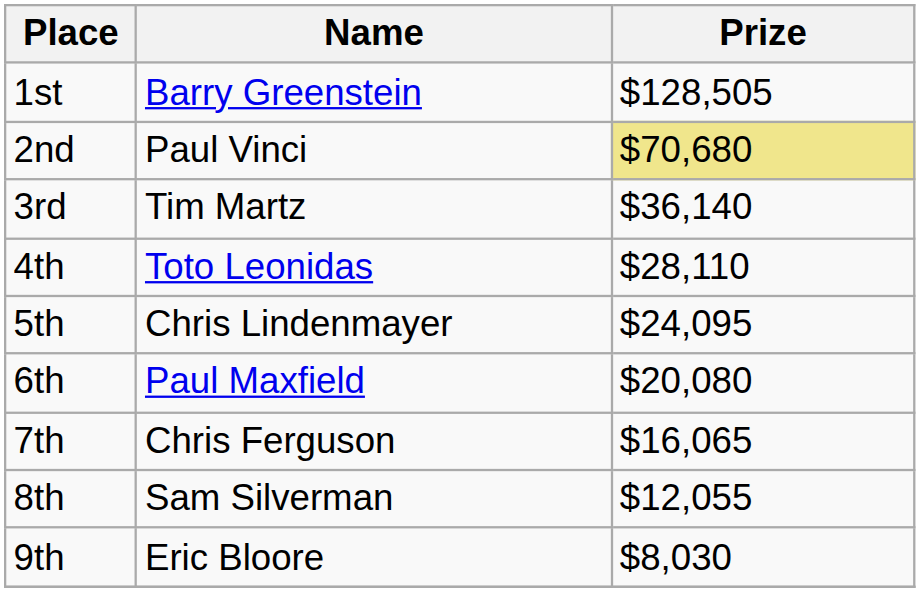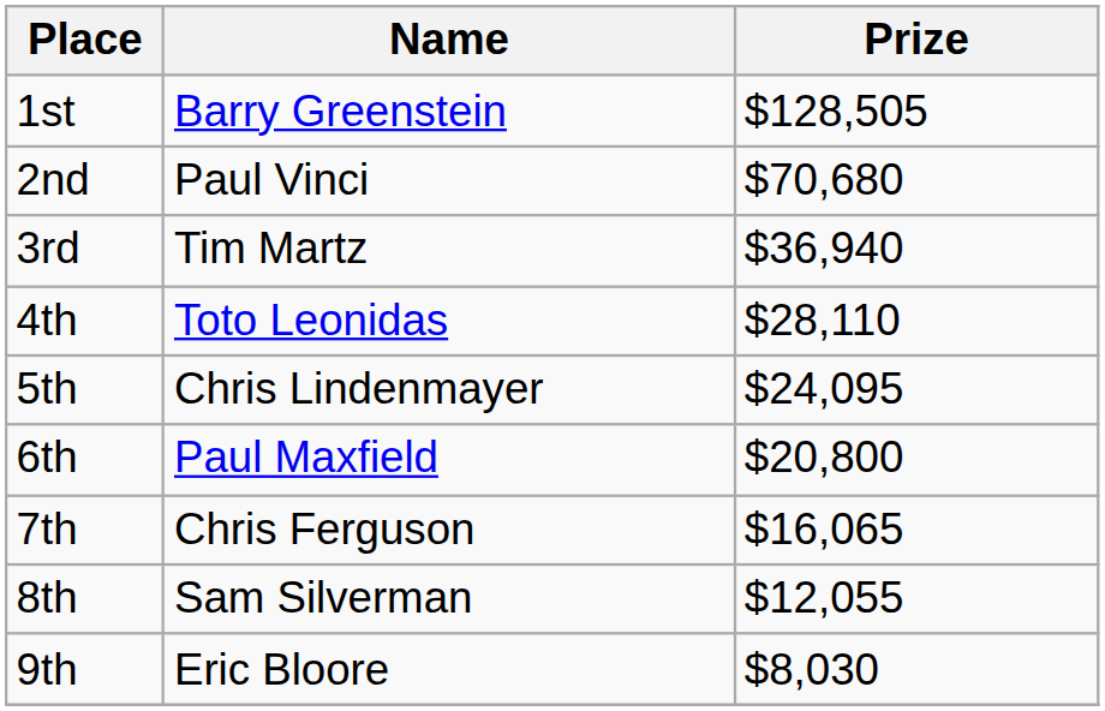2nd | Prize: khaki background -> no background
3rd | Prize: $36,140 -> $36,940
6th | Prize: $20,080 -> $20,800
